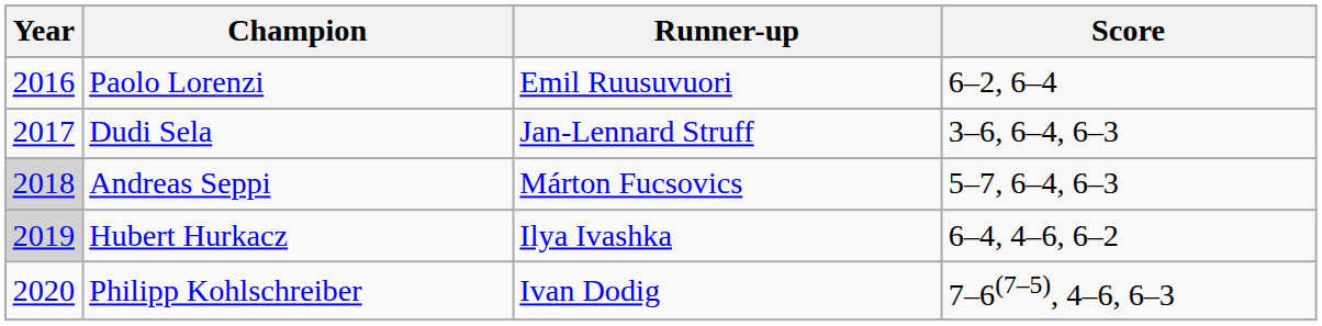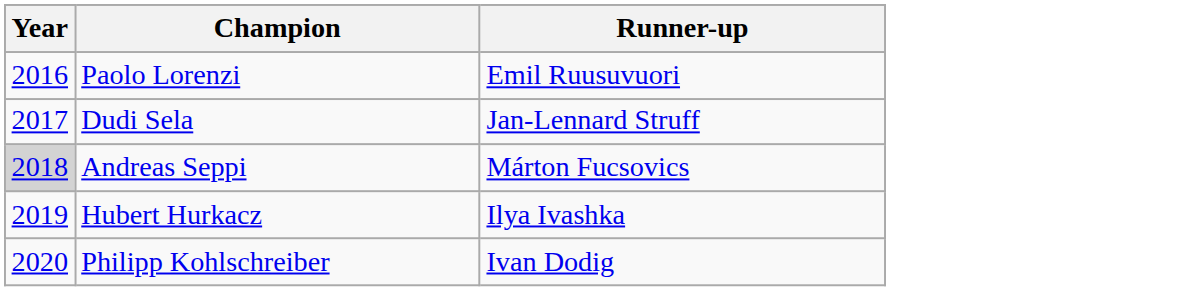- column: Score | 6–2, 6–4 | 3–6, 6–4, 6–3 | 5–7, 6–4, 6–3 | 6–4, 4–6, 6–2 | 7–6(7–5), 4–6, 6–3
Hubert Hurkacz | Year: lightgrey background -> no background
